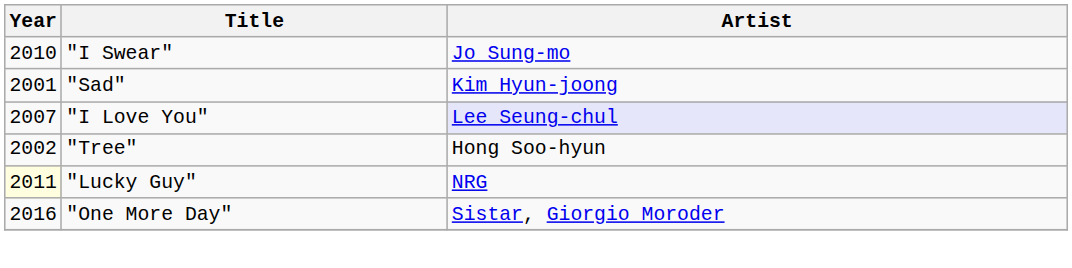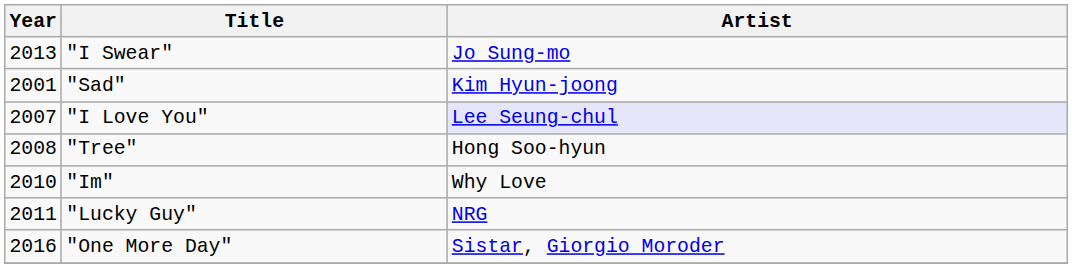"I Swear" | Year: 2010 -> 2013
"Tree" | Year: 2002 -> 2008
+ row: 2010 | "Im" | Why Love
"Lucky Guy" | Year: lightyellow background -> no background
